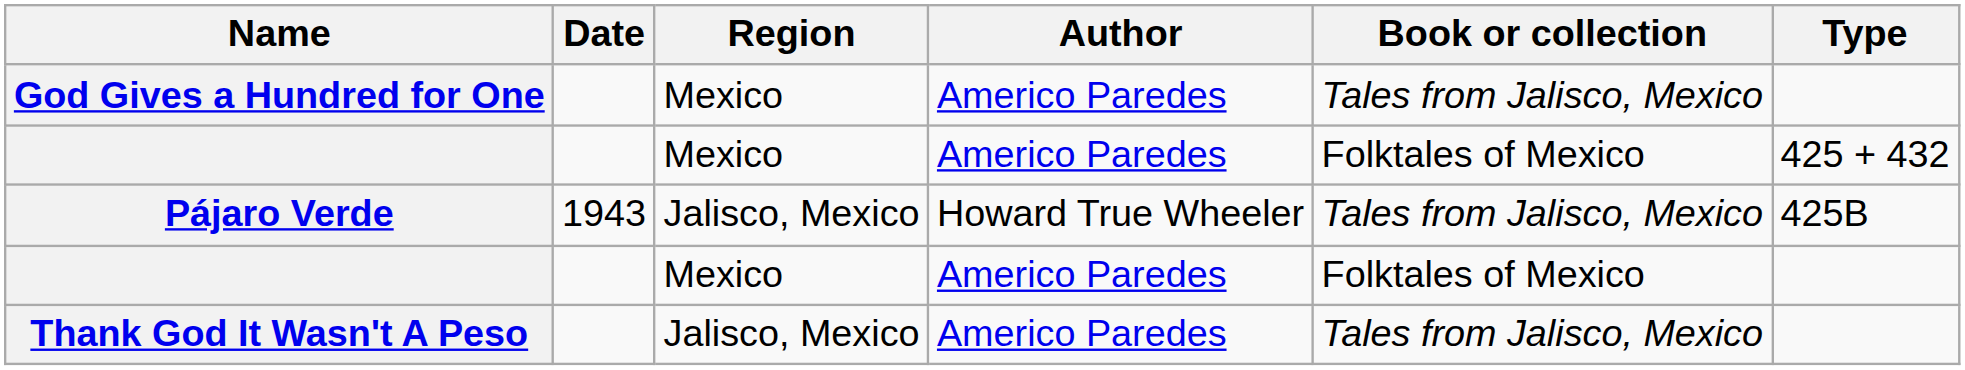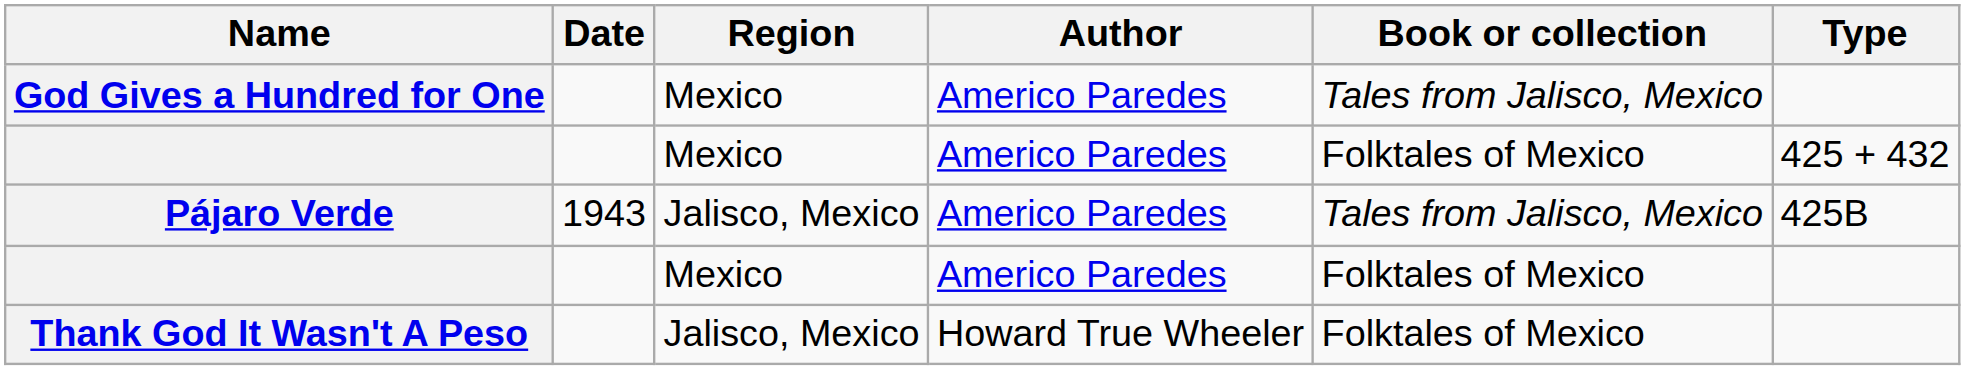Pájaro Verde | Author: Howard True Wheeler -> Americo Paredes
Thank God It Wasn't A Peso | Author: Americo Paredes -> Howard True Wheeler
Thank God It Wasn't A Peso | Book or collection: Tales from Jalisco, Mexico -> Folktales of Mexico
